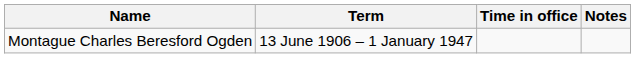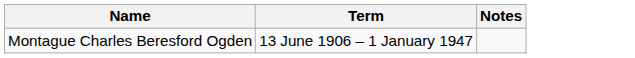- column: Time in office
